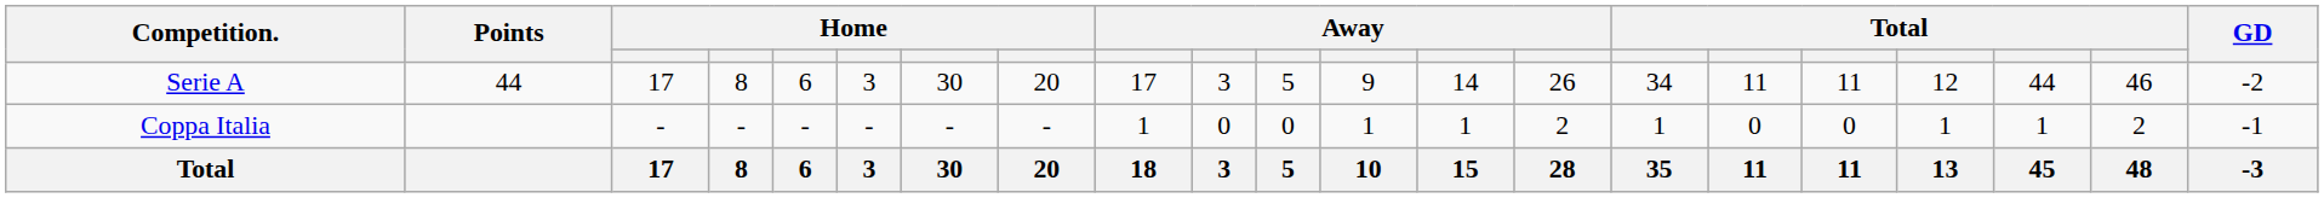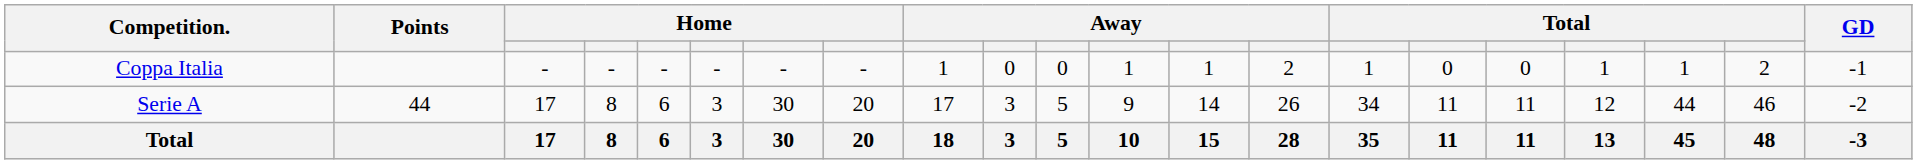rows swapped: Serie A <-> Coppa Italia
